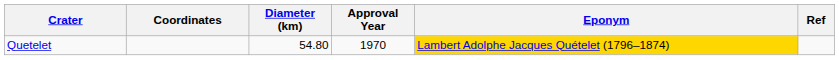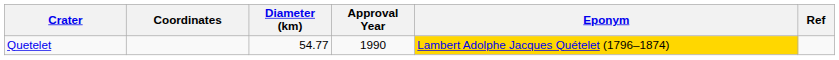Quetelet | Diameter (km): 54.80 -> 54.77
Quetelet | Approval Year: 1970 -> 1990
